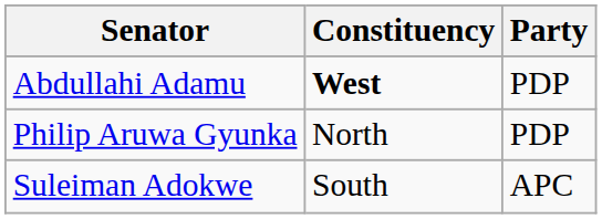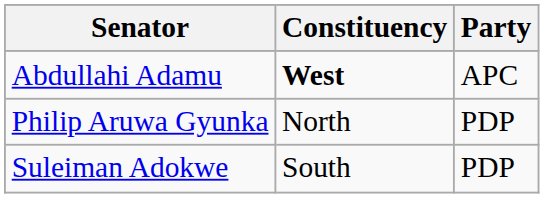Abdullahi Adamu | Party: PDP -> APC
Suleiman Adokwe | Party: APC -> PDP
